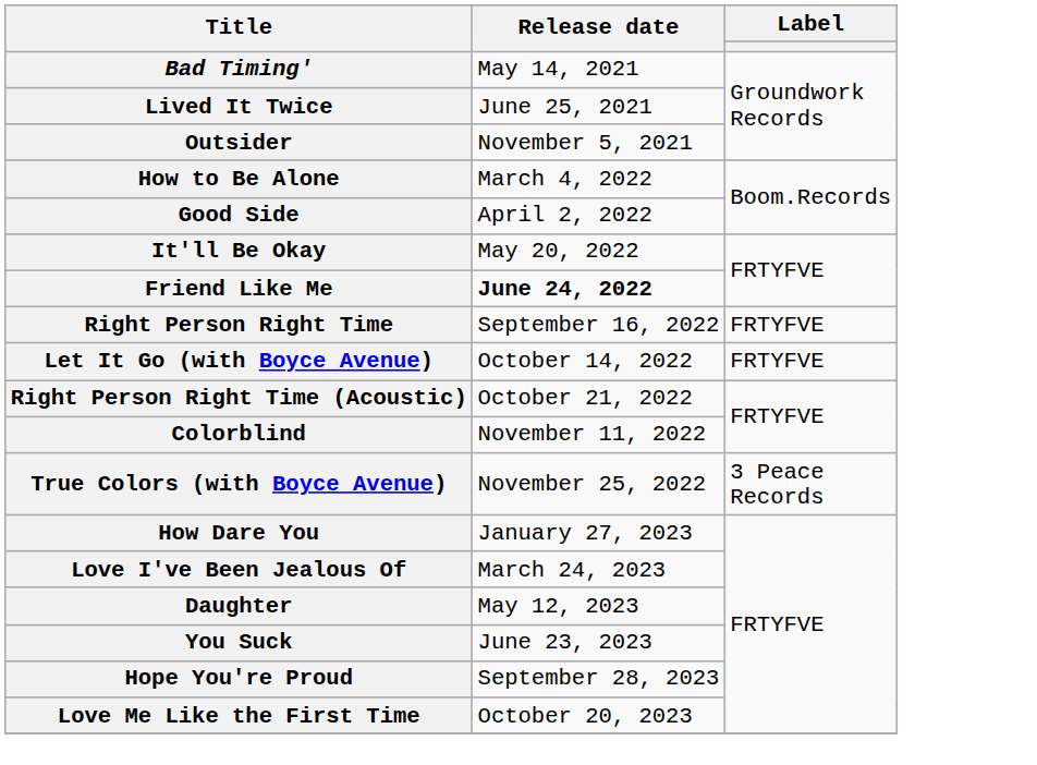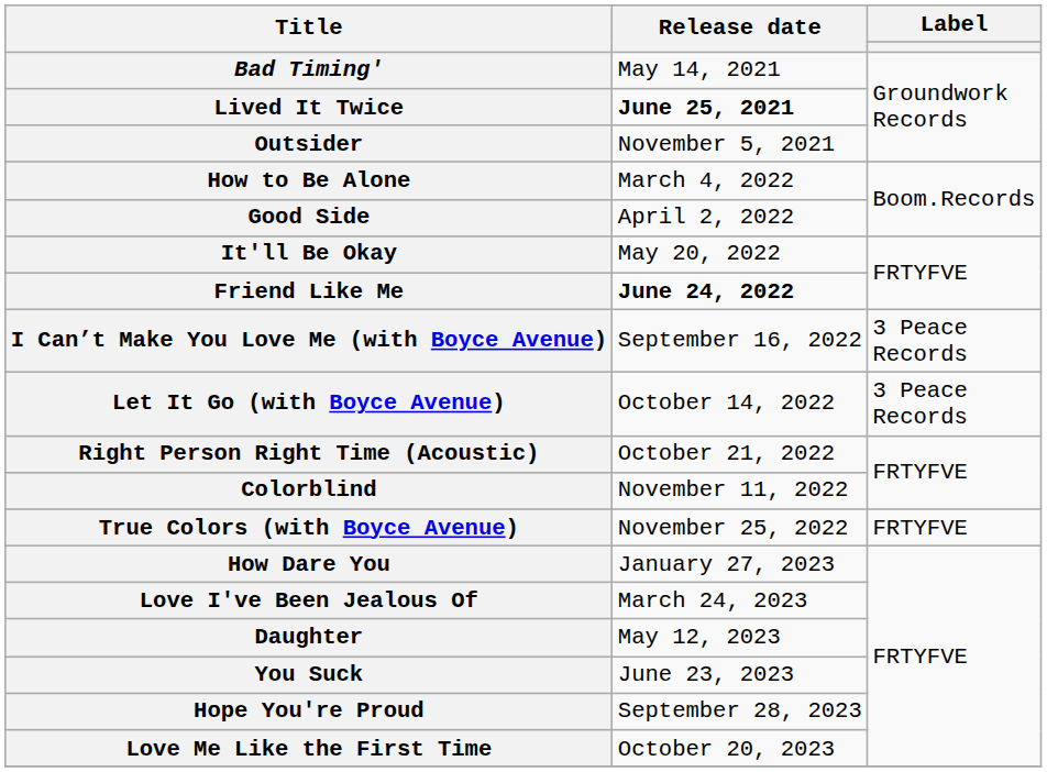Lived It Twice | Release date: normal -> bold
+ row: I Can’t Make You Love Me (with Boyce Avenue) | September 16, 2022 | 3 Peace Records
- row: Right Person Right Time | September 16, 2022 | FRTYFVE
Let It Go (with Boyce Avenue) | Label: FRTYFVE -> 3 Peace Records
True Colors (with Boyce Avenue) | Label: 3 Peace Records -> FRTYFVE
